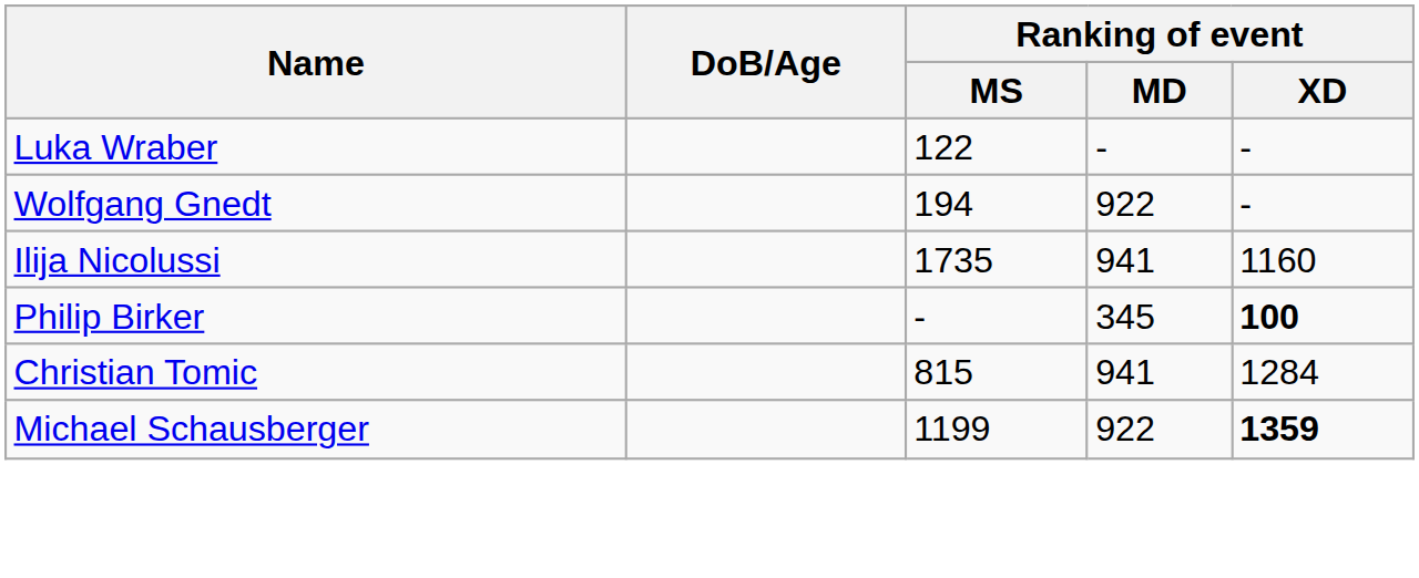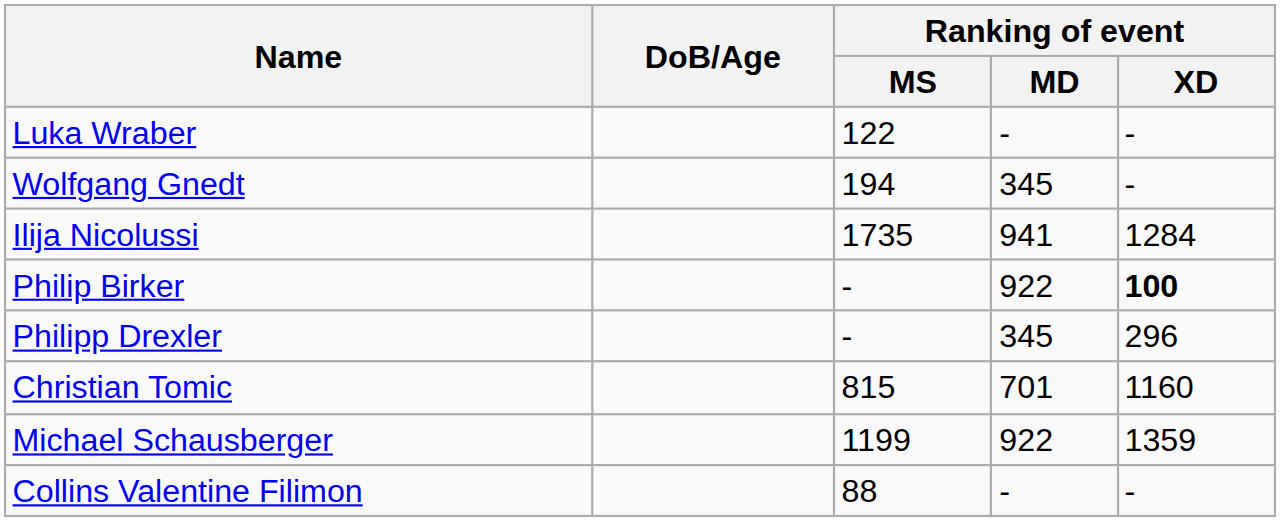Wolfgang Gnedt | Ranking of event / MD: 922 -> 345
Ilija Nicolussi | Ranking of event / XD: 1160 -> 1284
Philip Birker | Ranking of event / MD: 345 -> 922
+ row: Philipp Drexler | - | 345 | 296
Christian Tomic | Ranking of event / MD: 941 -> 701
Christian Tomic | Ranking of event / XD: 1284 -> 1160
Michael Schausberger | Ranking of event / XD: bold -> normal
+ row: Collins Valentine Filimon | 88 | - | -
